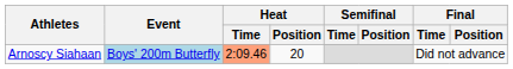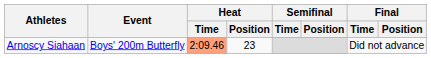Arnoscy Siahaan | Event: lightblue background -> no background
Arnoscy Siahaan | Heat / Position: 20 -> 23
